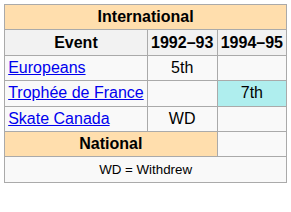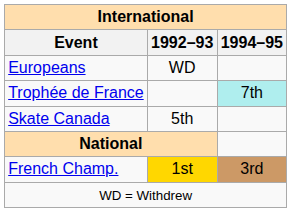Europeans | 1992–93: 5th -> WD
Skate Canada | 1992–93: WD -> 5th
+ row: French Champ. | 1st | 3rd
